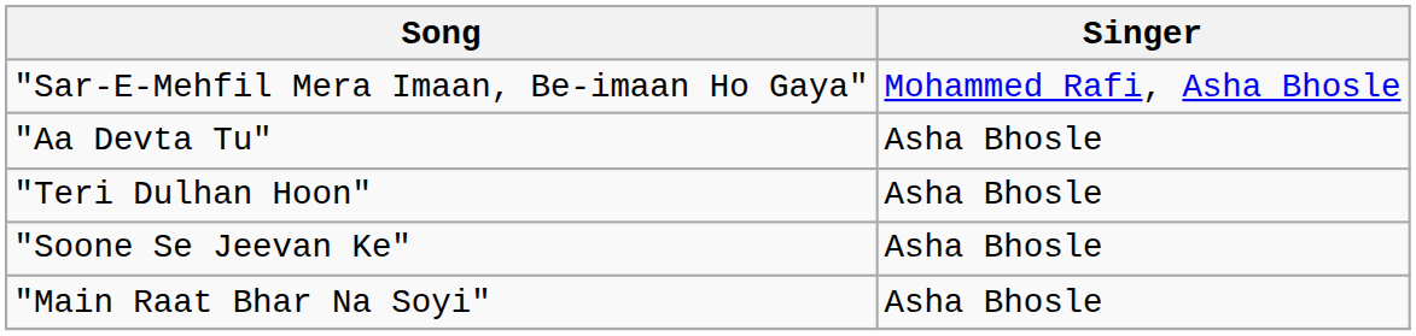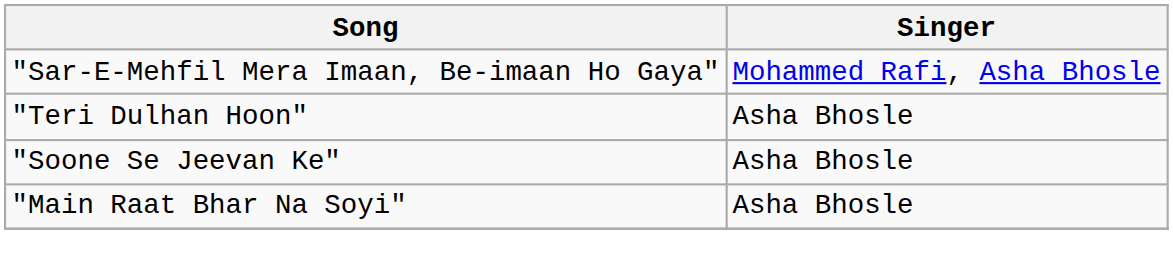- row: "Aa Devta Tu" | Asha Bhosle
